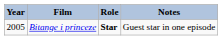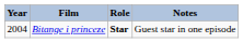Bitange i princeze | Year: 2005 -> 2004
